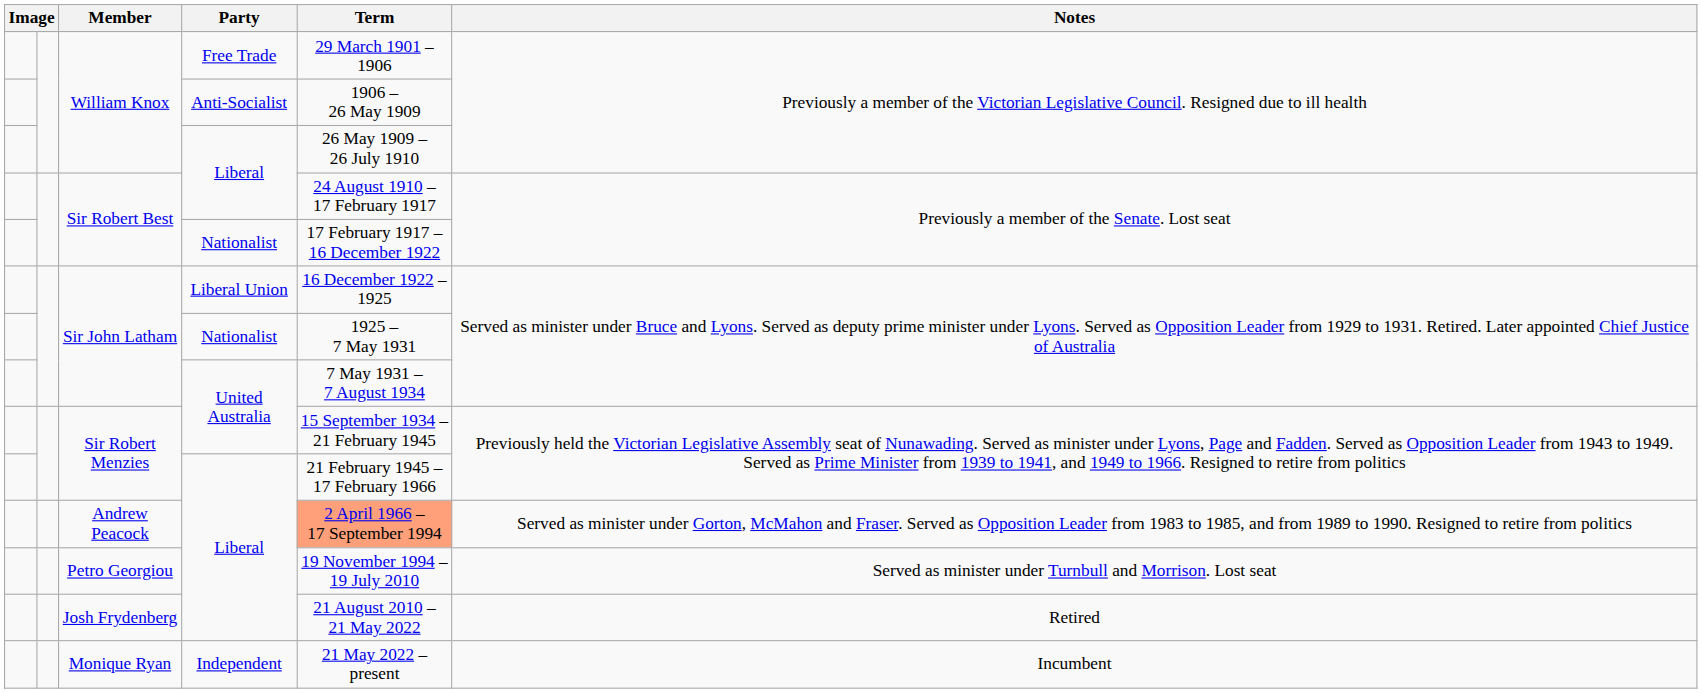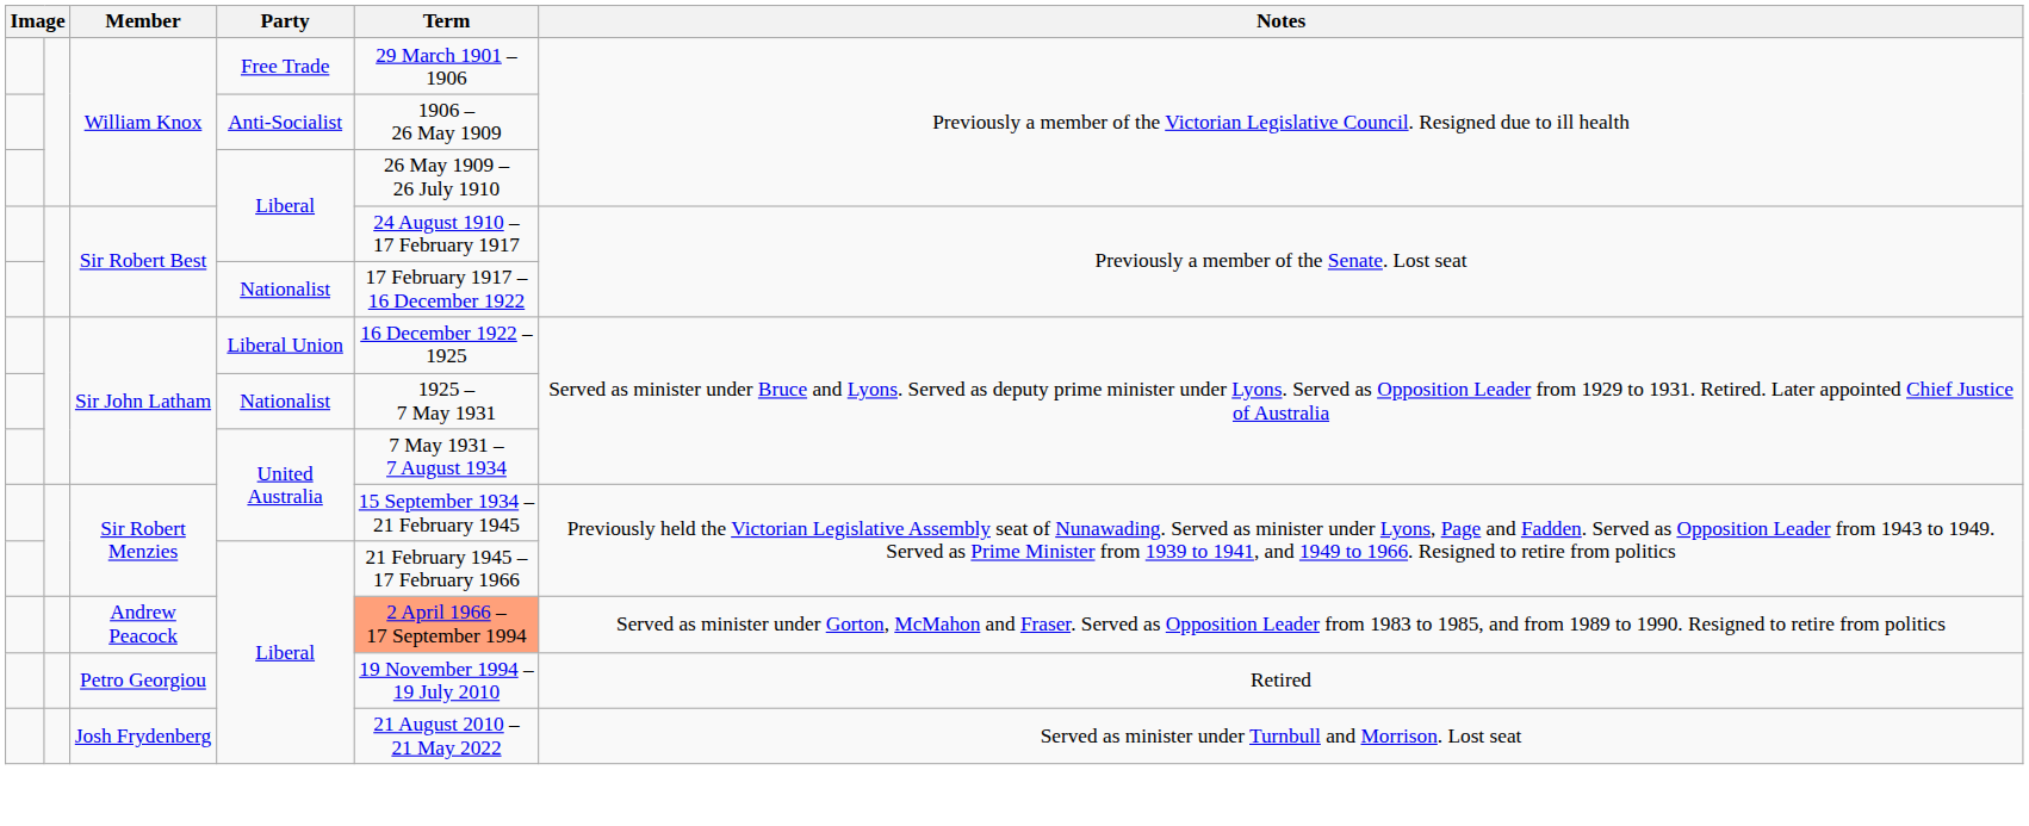Petro Georgiou | Notes: Served as minister under Turnbull and Morrison. Lost seat -> Retired
Josh Frydenberg | Notes: Retired -> Served as minister under Turnbull and Morrison. Lost seat
- row: Monique Ryan | Independent | 21 May 2022 – present | Incumbent
